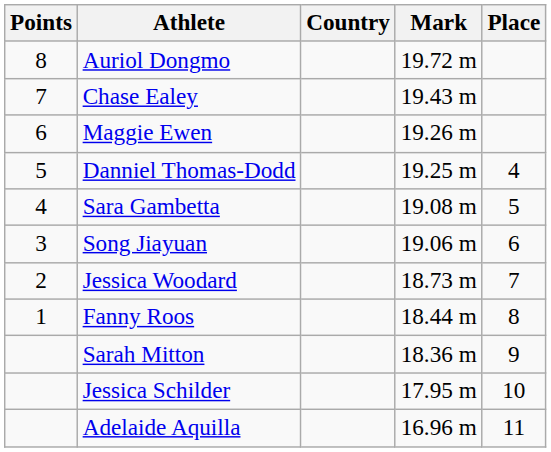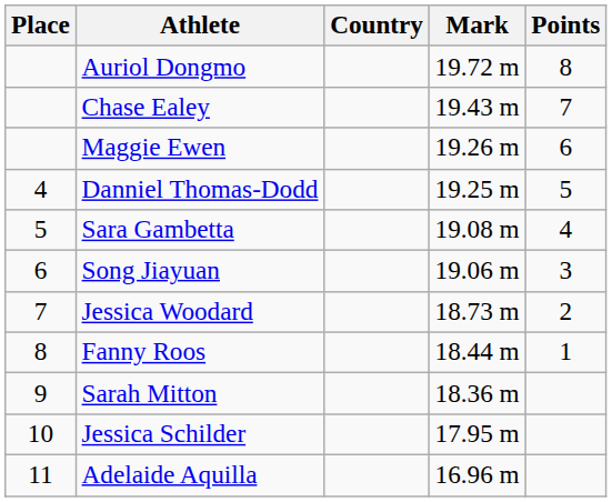columns swapped: Place <-> Points
